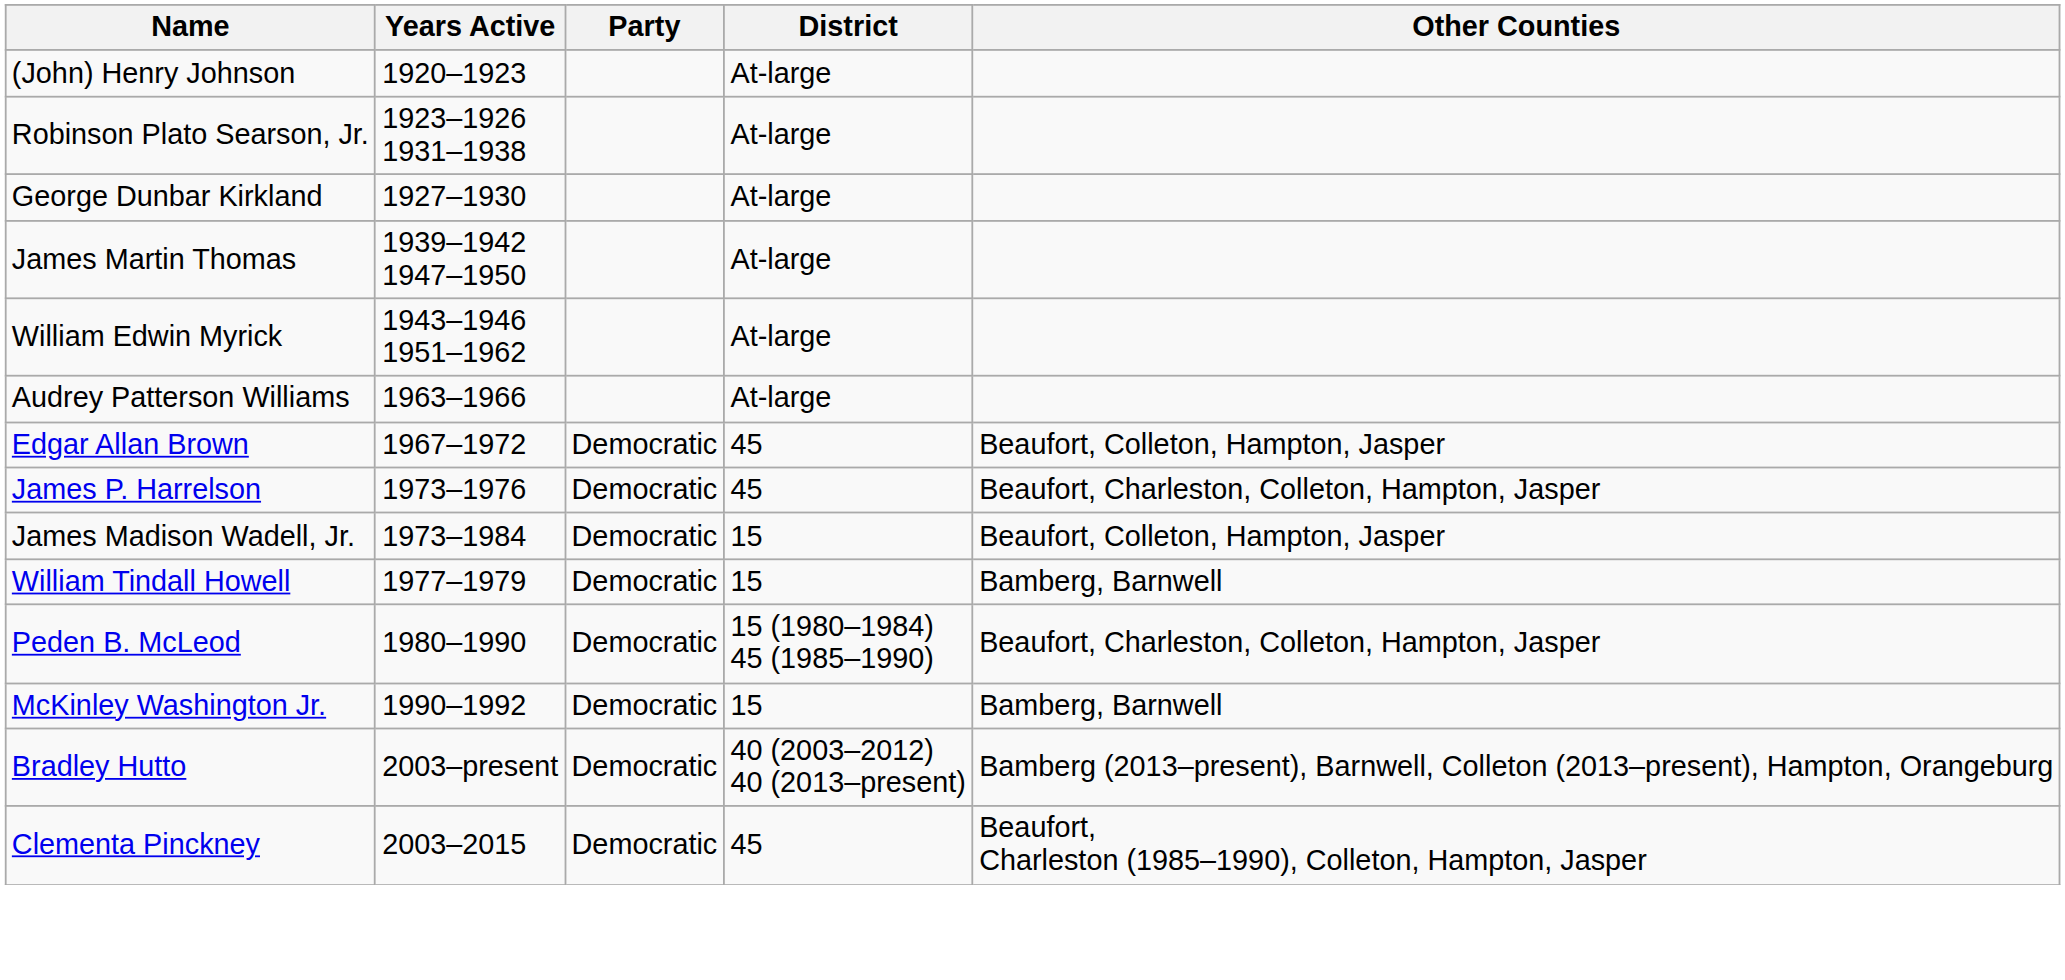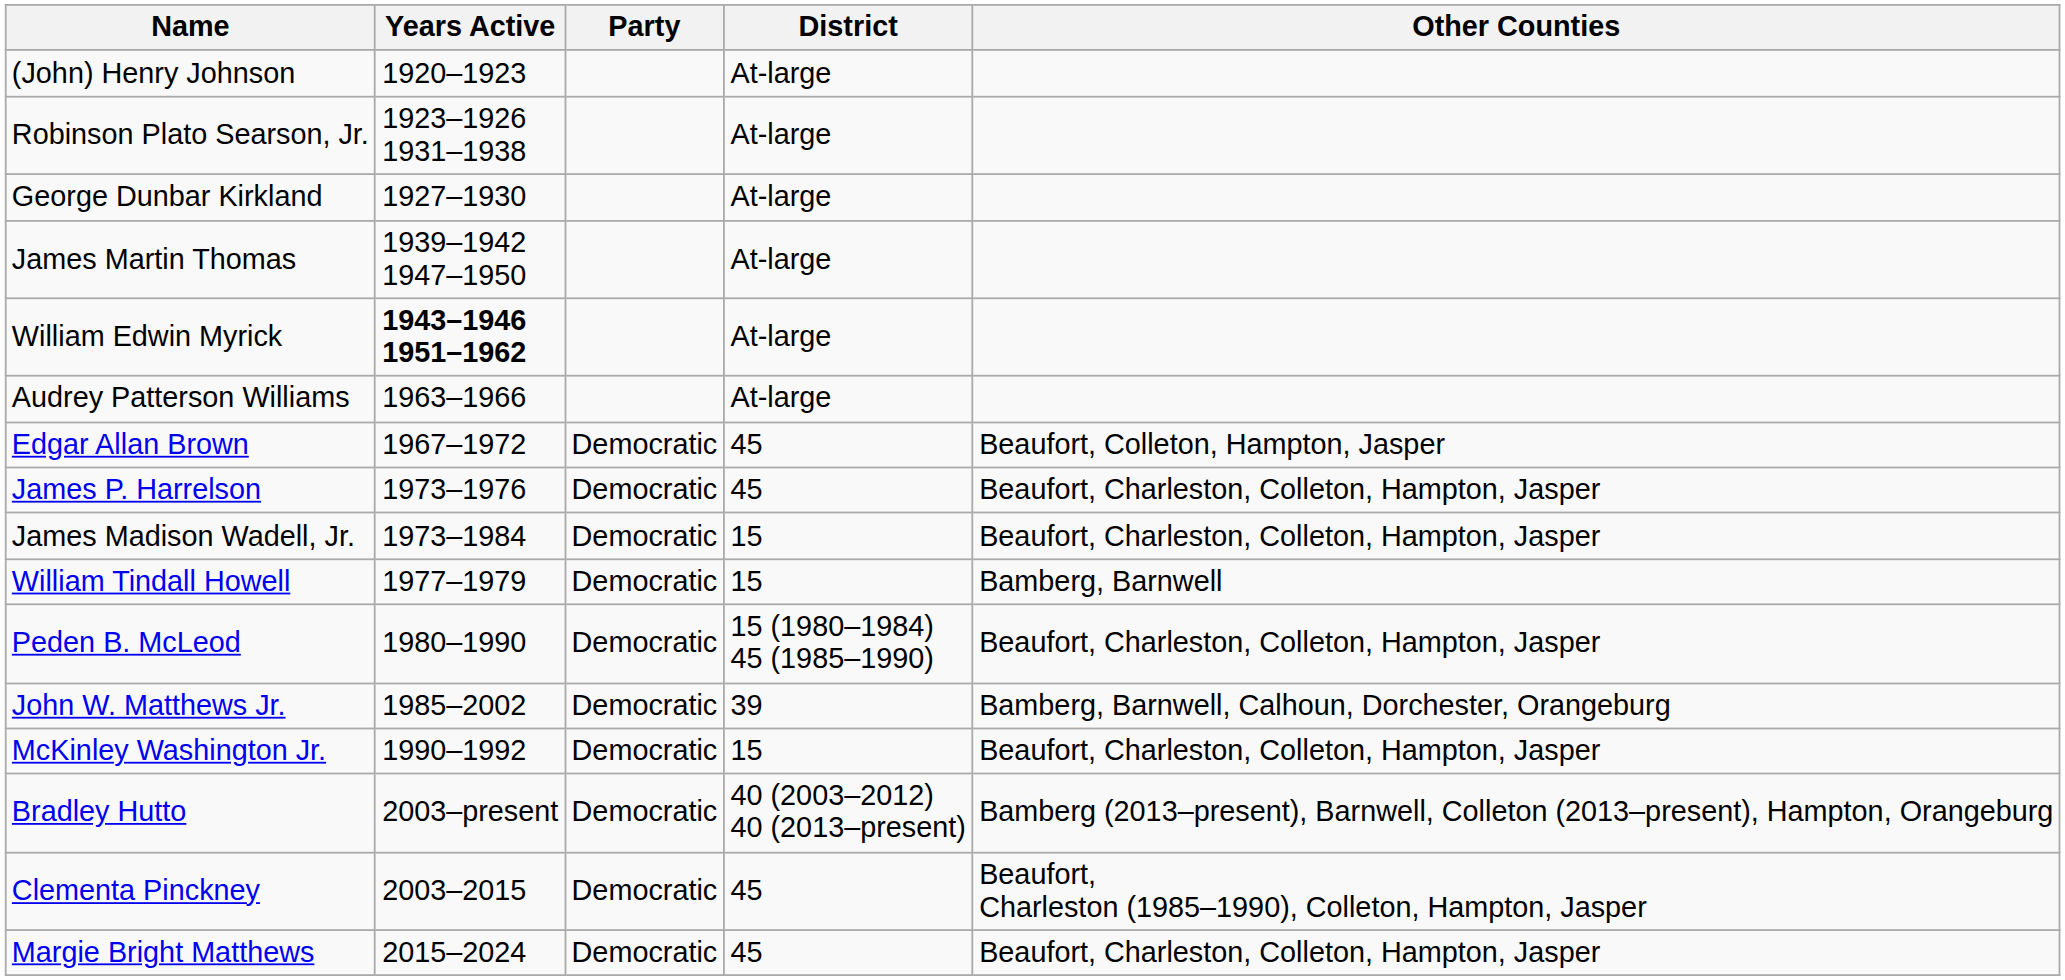William Edwin Myrick | Years Active: normal -> bold
James Madison Wadell, Jr. | Other Counties: Beaufort, Colleton, Hampton, Jasper -> Beaufort, Charleston, Colleton, Hampton, Jasper
+ row: John W. Matthews Jr. | 1985–2002 | Democratic | 39 | Bamberg, Barnwell, Calhoun, Dorchester, Orangeburg
McKinley Washington Jr. | Other Counties: Bamberg, Barnwell -> Beaufort, Charleston, Colleton, Hampton, Jasper
+ row: Margie Bright Matthews | 2015–2024 | Democratic | 45 | Beaufort, Charleston, Colleton, Hampton, Jasper
